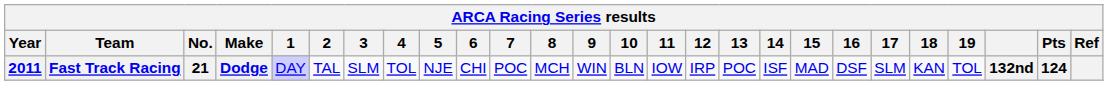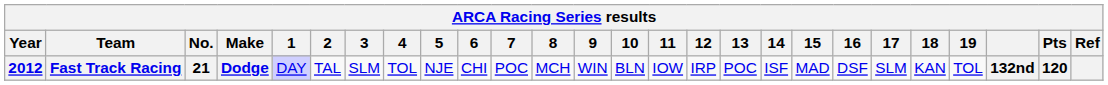Fast Track Racing | Year: 2011 -> 2012
Fast Track Racing | Pts: 124 -> 120
